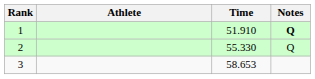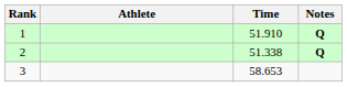2 | Time: 55.330 -> 51.338
2 | Notes: normal -> bold
